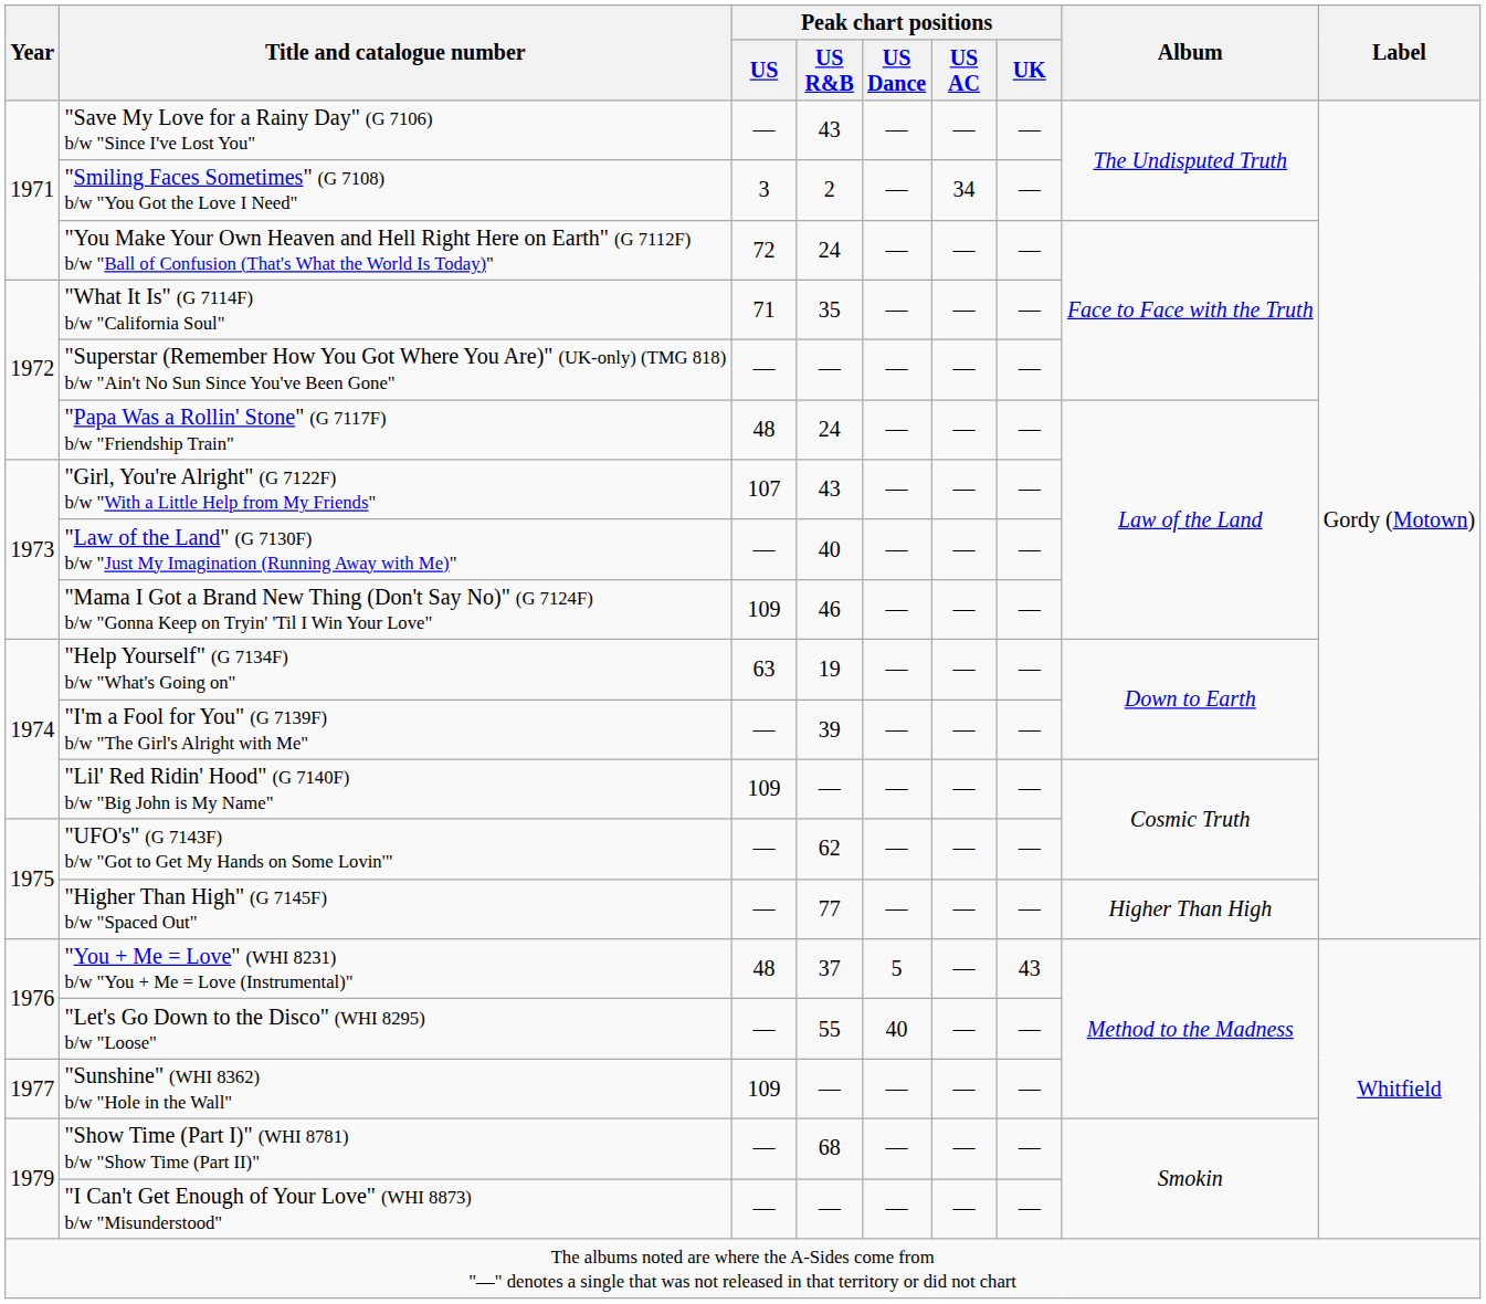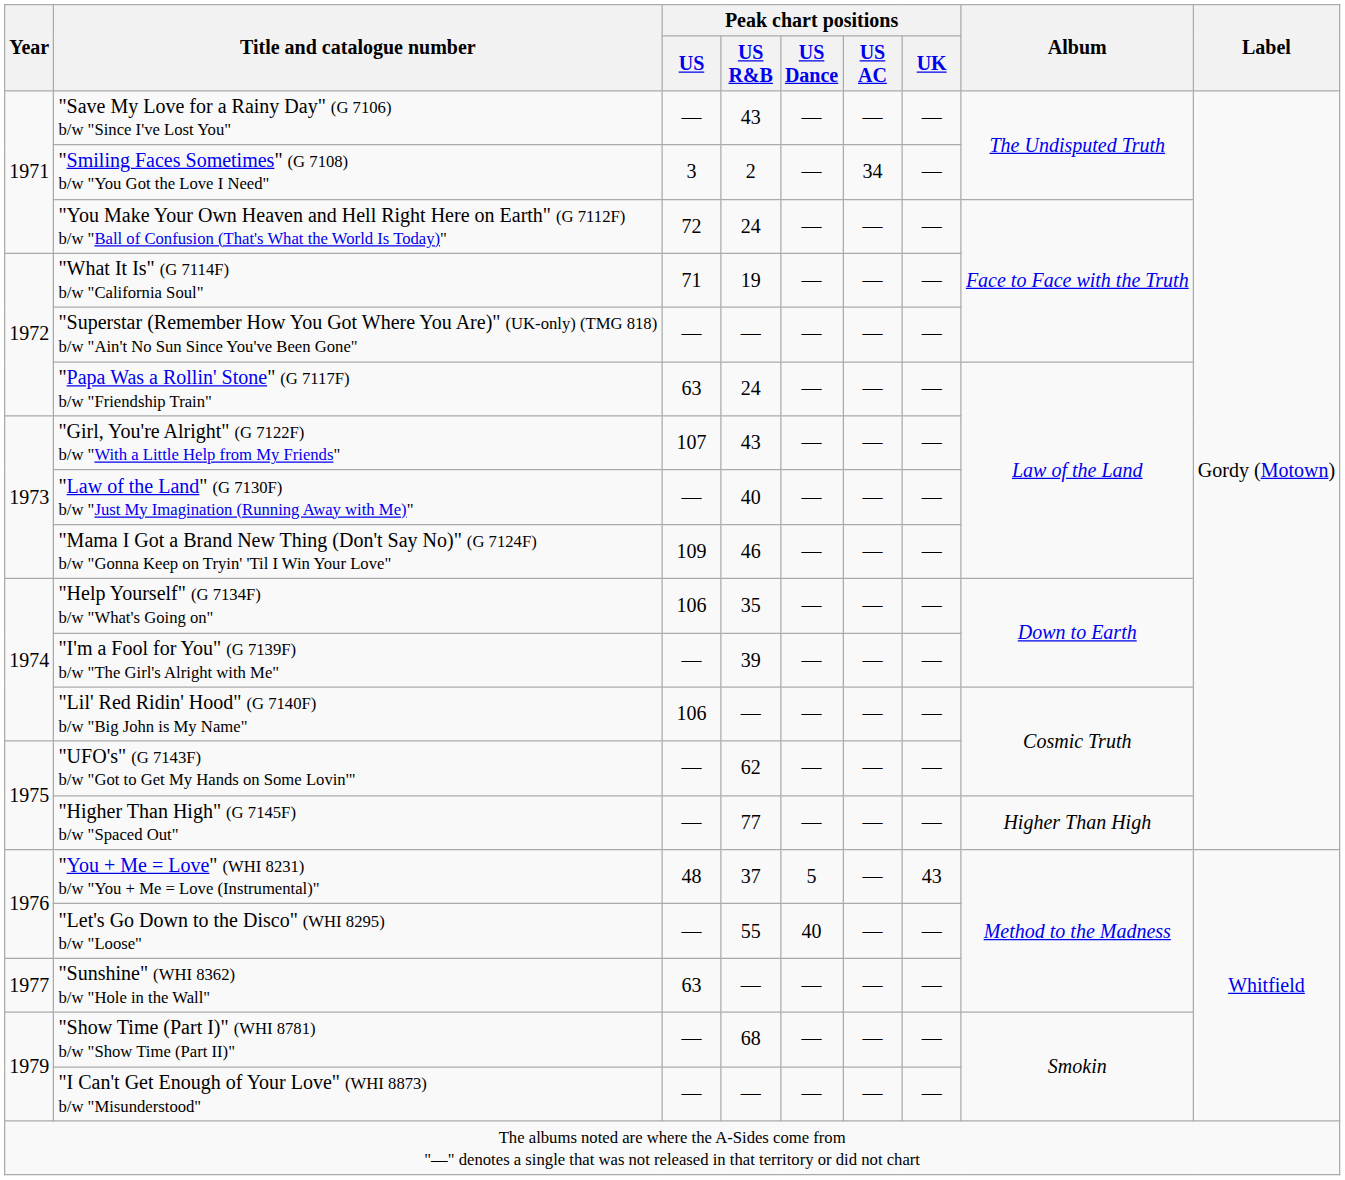"What It Is" (G 7114F) b/w "California Soul" | Peak chart positions / US R&B: 35 -> 19
"Papa Was a Rollin' Stone" (G 7117F) b/w "Friendship Train" | Peak chart positions / US: 48 -> 63
"Help Yourself" (G 7134F) b/w "What's Going on" | Peak chart positions / US: 63 -> 106
"Help Yourself" (G 7134F) b/w "What's Going on" | Peak chart positions / US R&B: 19 -> 35
"Lil' Red Ridin' Hood" (G 7140F) b/w "Big John is My Name" | Peak chart positions / US: 109 -> 106
"Sunshine" (WHI 8362) b/w "Hole in the Wall" | Peak chart positions / US: 109 -> 63
